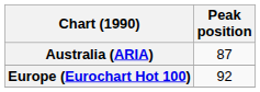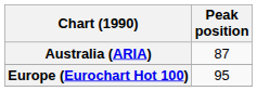Europe (Eurochart Hot 100) | Peak position: 92 -> 95
